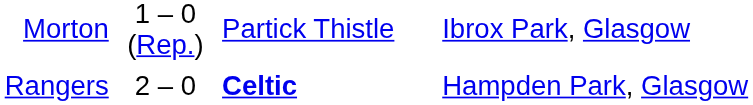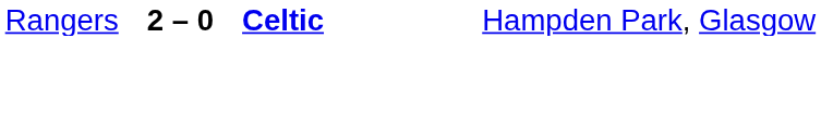- row: Morton | 1 – 0 (Rep.) | Partick Thistle | Ibrox Park, Glasgow
Rangers | column 2: normal -> bold
